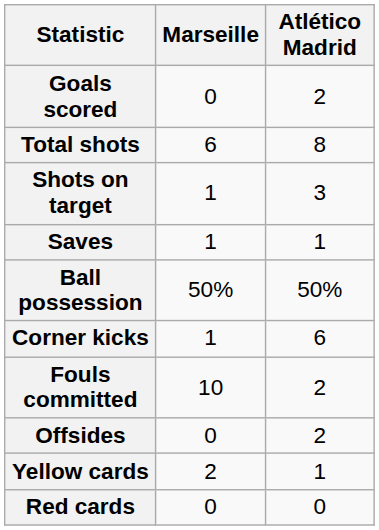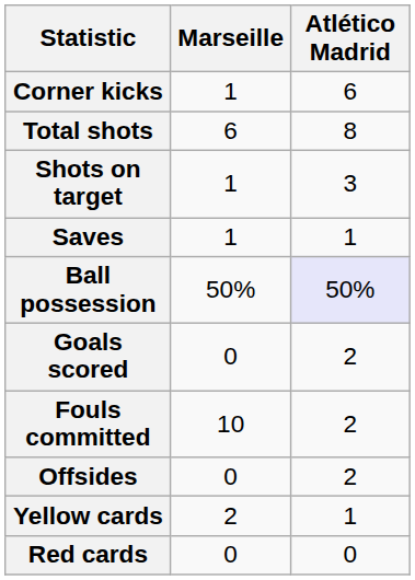rows swapped: Goals scored <-> Corner kicks
Ball possession | Atlético Madrid: no background -> lavender background
